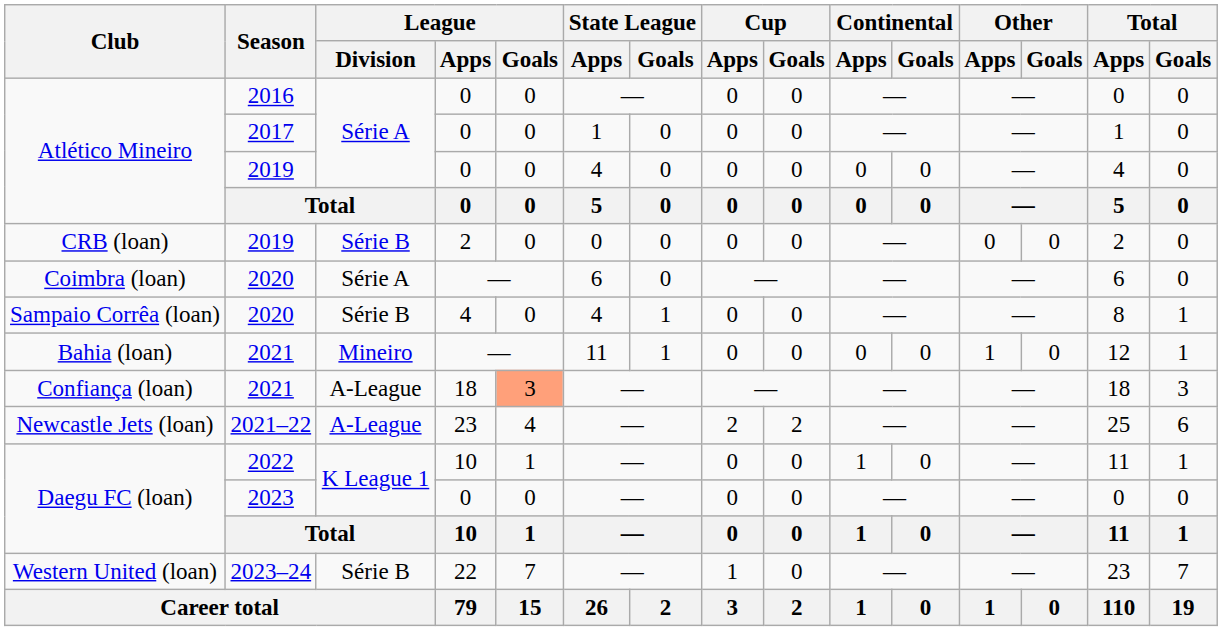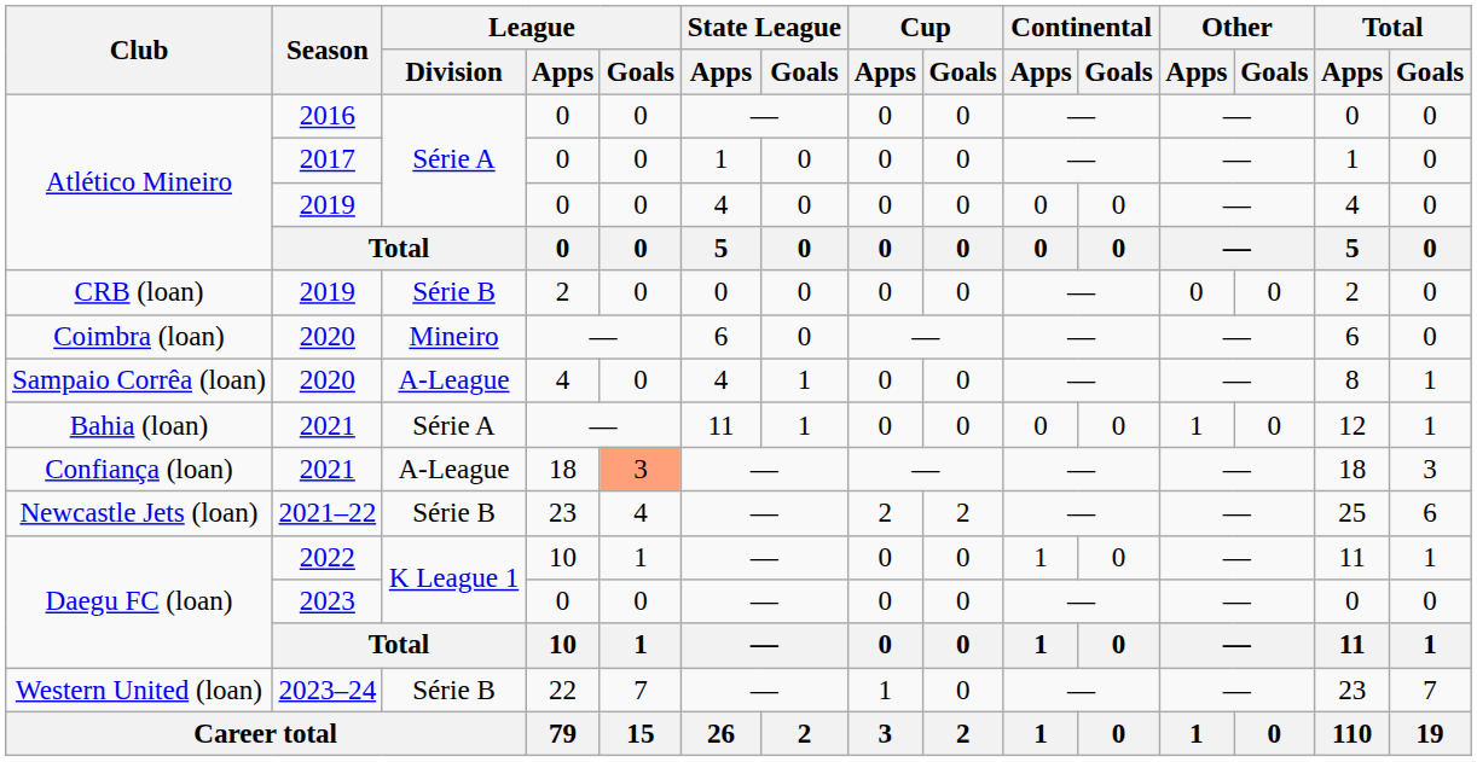Coimbra (loan) | League / Division: Série A -> Mineiro
Sampaio Corrêa (loan) | League / Division: Série B -> A-League
Bahia (loan) | League / Division: Mineiro -> Série A
Newcastle Jets (loan) | League / Division: A-League -> Série B
